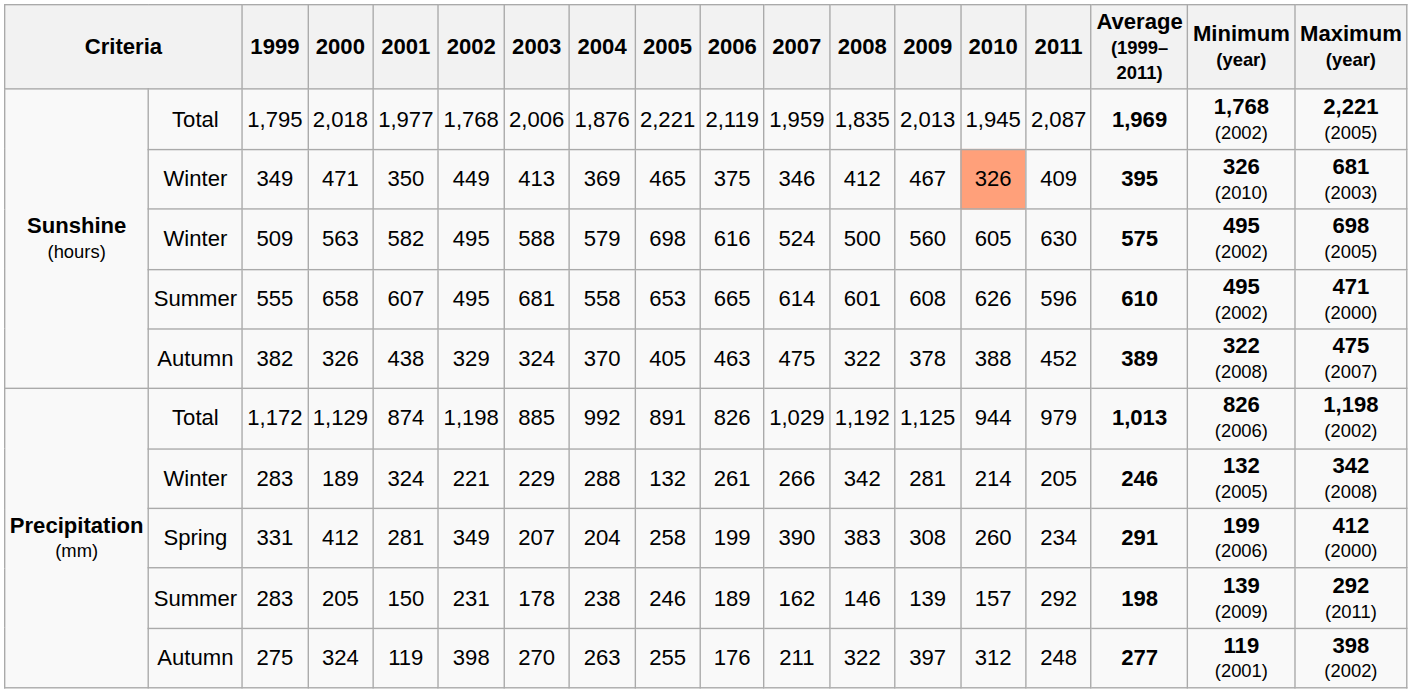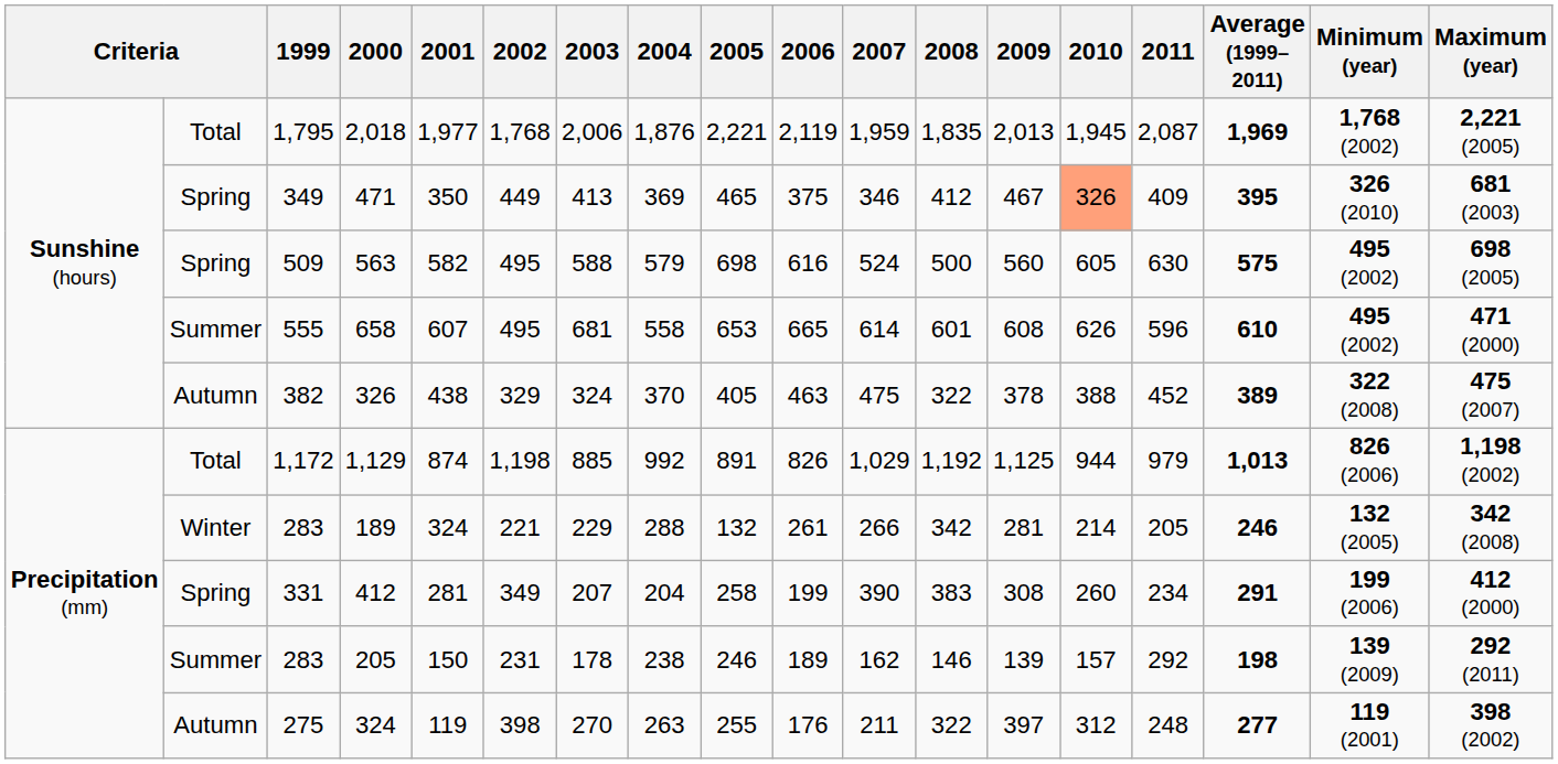471 | column 2: Winter -> Spring
563 | column 2: Winter -> Spring
